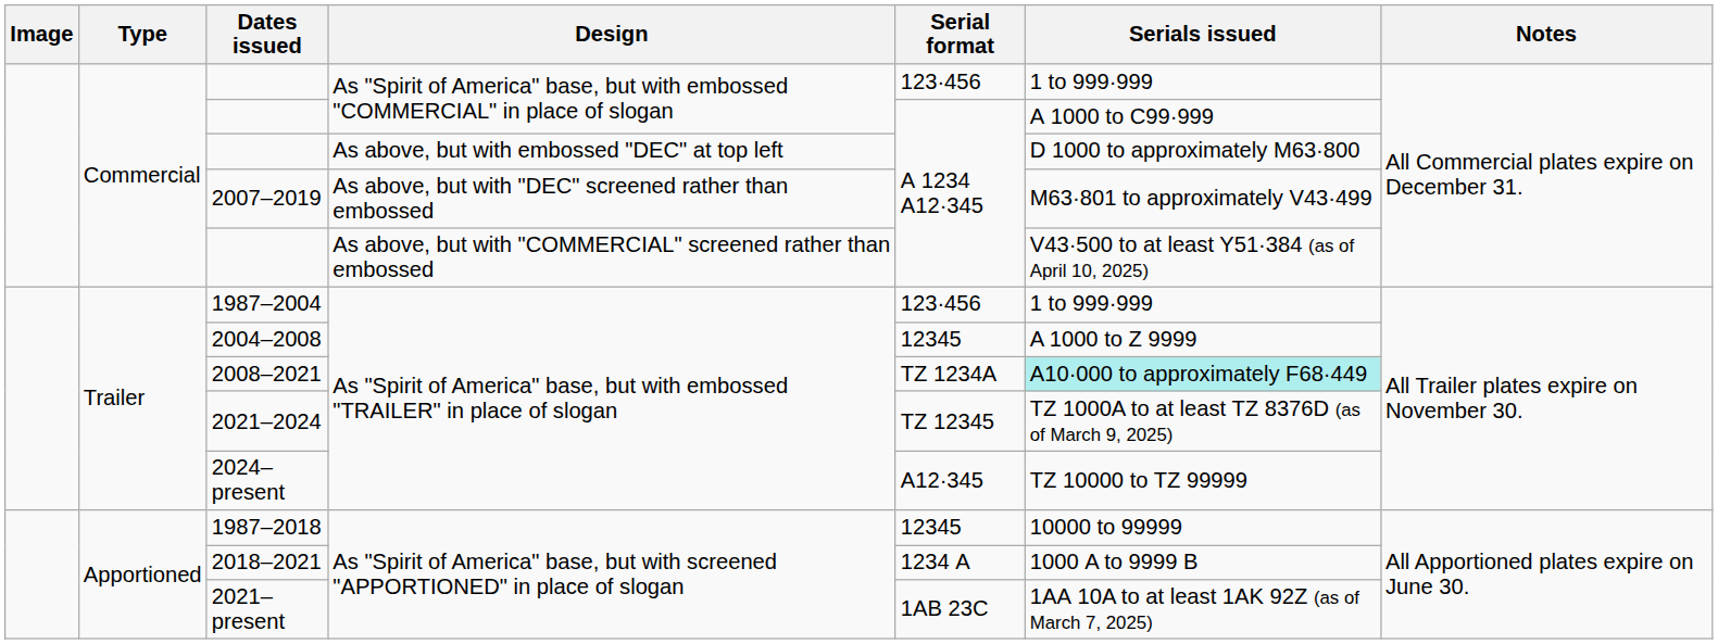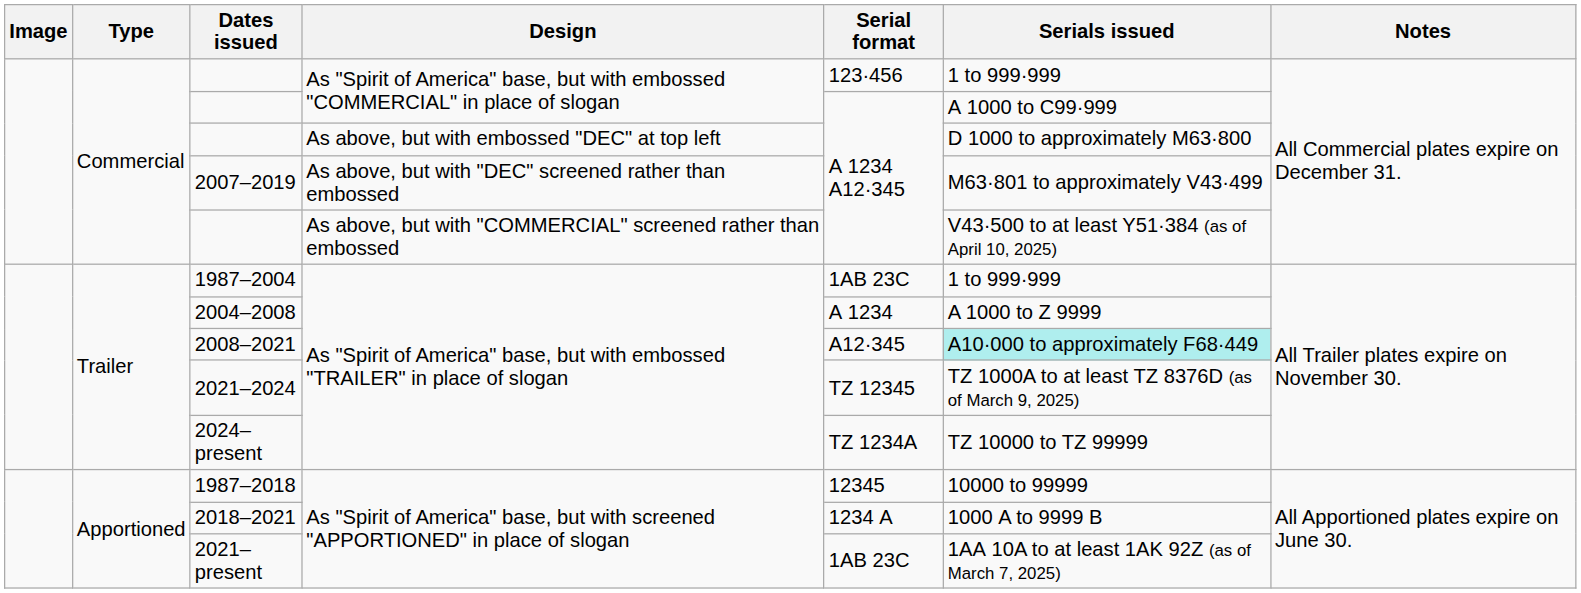1987–2004 | Serial format: 123·456 -> 1AB 23C
2004–2008 | Serial format: 12345 -> A 1234
2008–2021 | Serial format: TZ 1234A -> A12·345
2024–present | Serial format: A12·345 -> TZ 1234A
